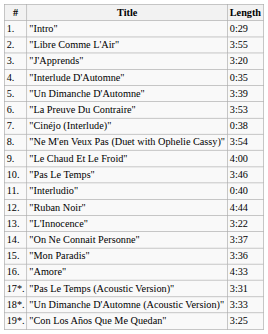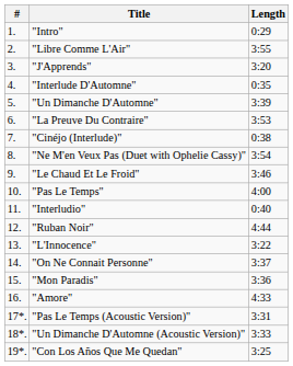"Le Chaud Et Le Froid" | Length: 4:00 -> 3:46
"Pas Le Temps" | Length: 3:46 -> 4:00
